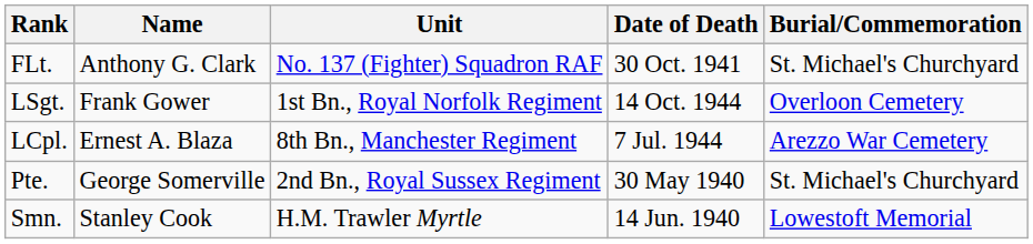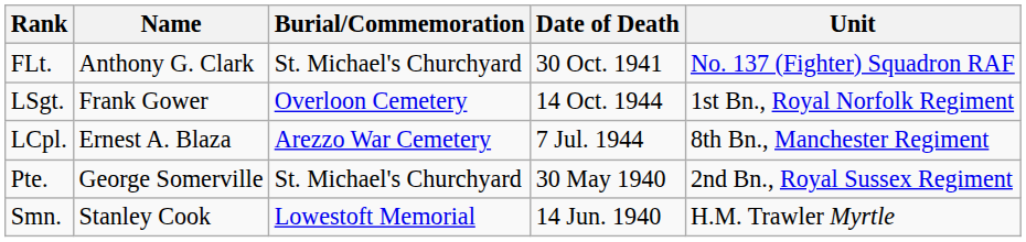columns swapped: Unit <-> Burial/Commemoration
